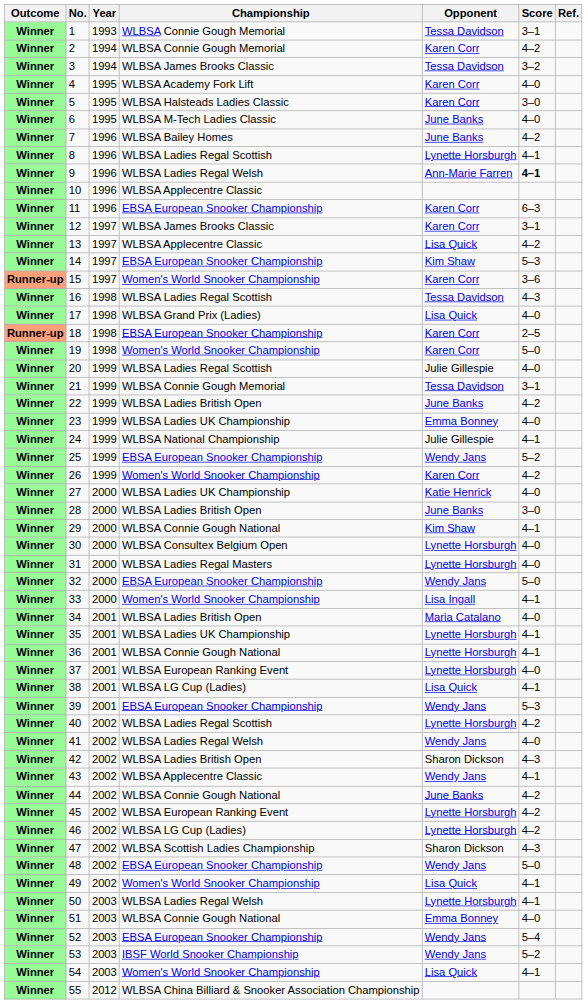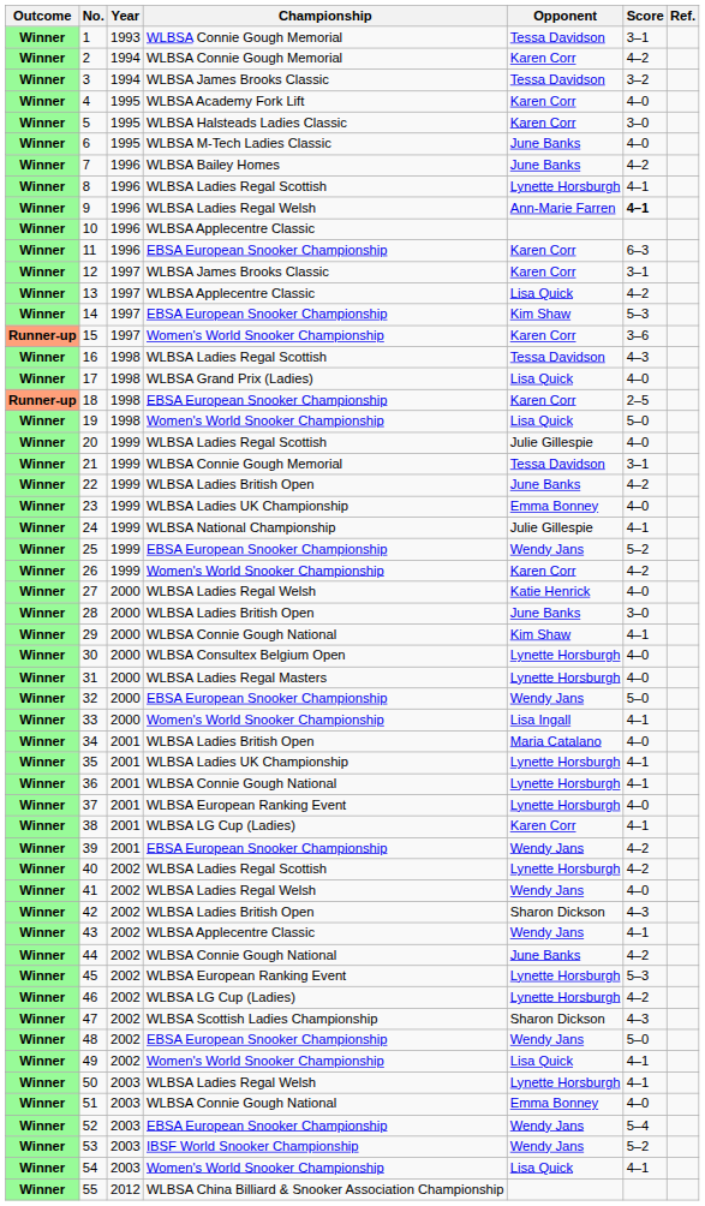19 | Opponent: Karen Corr -> Lisa Quick
27 | Championship: WLBSA Ladies UK Championship -> WLBSA Ladies Regal Welsh
38 | Opponent: Lisa Quick -> Karen Corr
39 | Score: 5–3 -> 4–2
45 | Score: 4–2 -> 5–3
